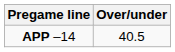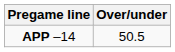APP –14 | Over/under: 40.5 -> 50.5
